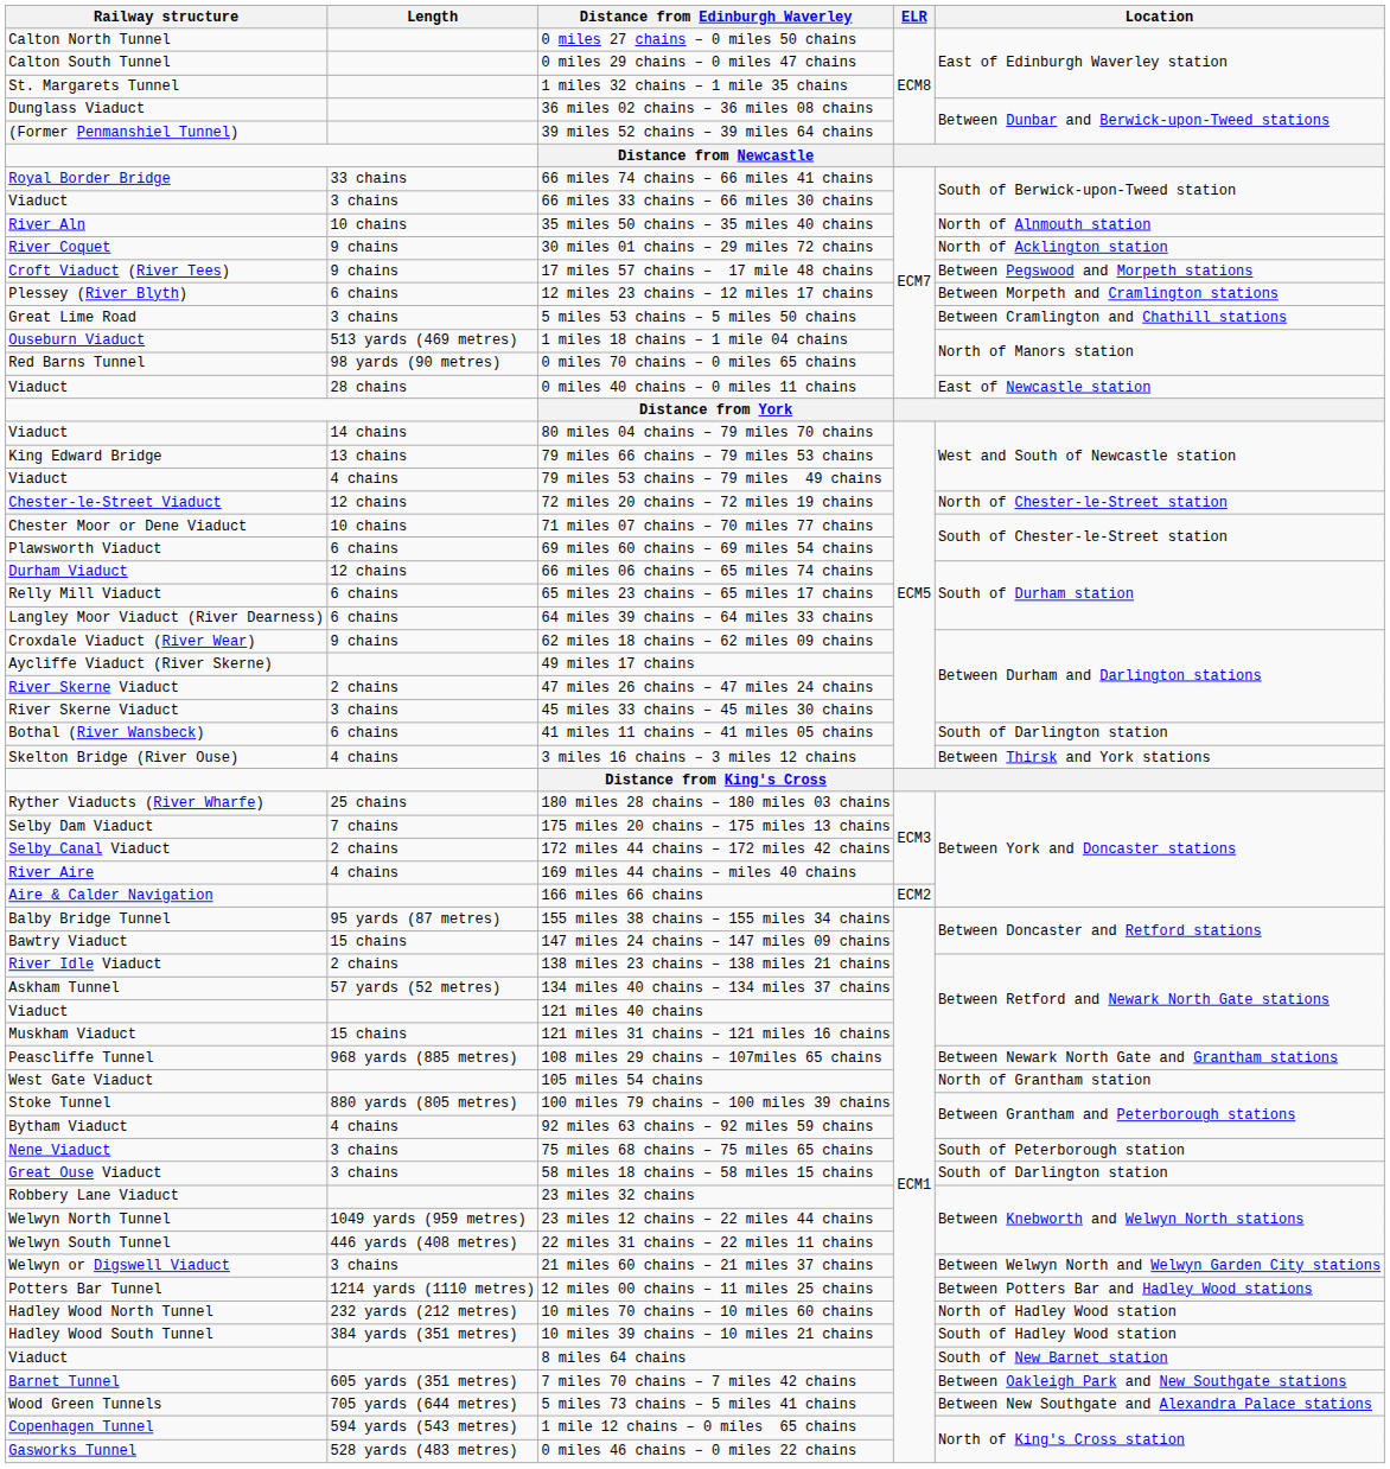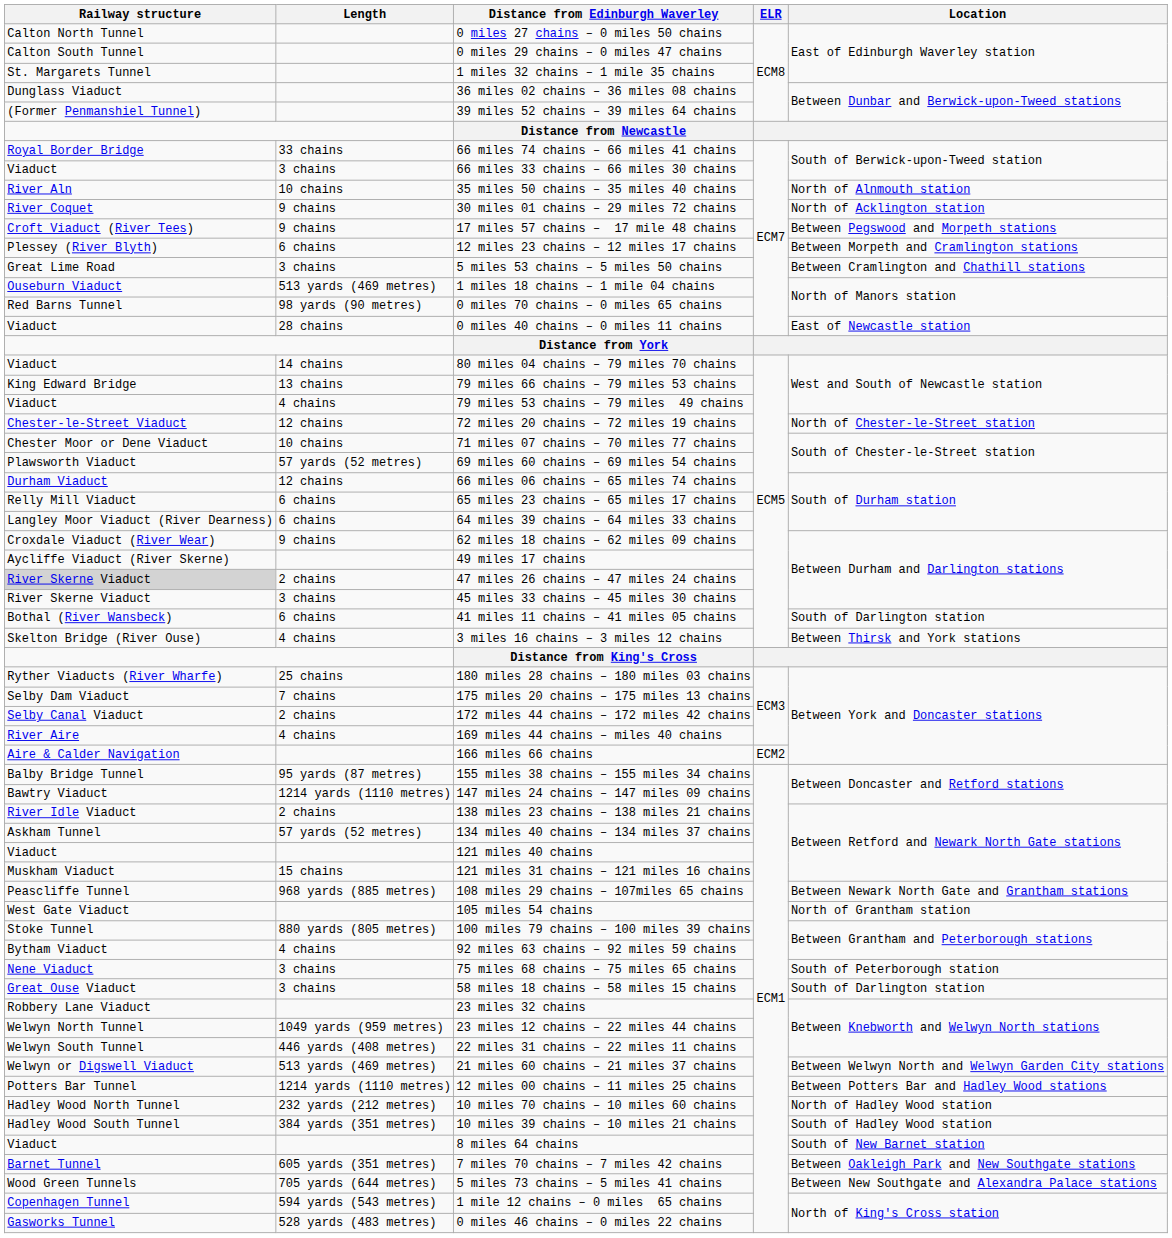69 miles 60 chains – 69 miles 54 chains | Length: 6 chains -> 57 yards (52 metres)
47 miles 26 chains – 47 miles 24 chains | Railway structure: no background -> lightgrey background
147 miles 24 chains – 147 miles 09 chains | Length: 15 chains -> 1214 yards (1110 metres)
21 miles 60 chains – 21 miles 37 chains | Length: 3 chains -> 513 yards (469 metres)
